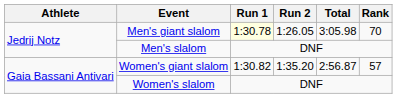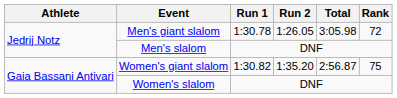Men's giant slalom | Run 1: lightyellow background -> no background
Men's giant slalom | Rank: 70 -> 72
Women's giant slalom | Rank: 57 -> 75
